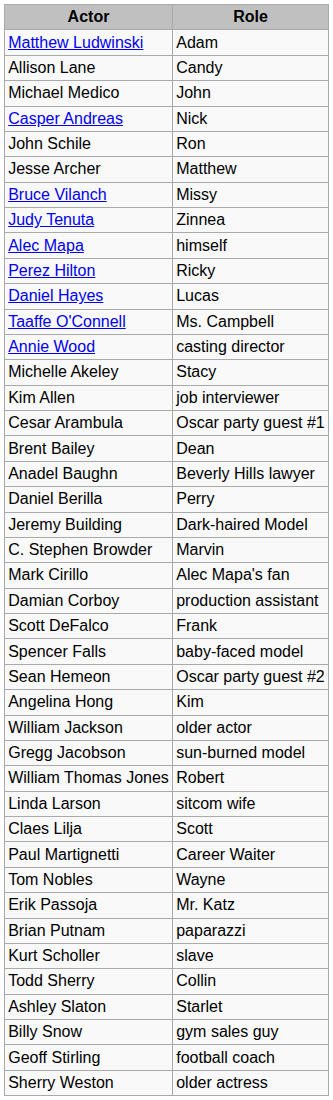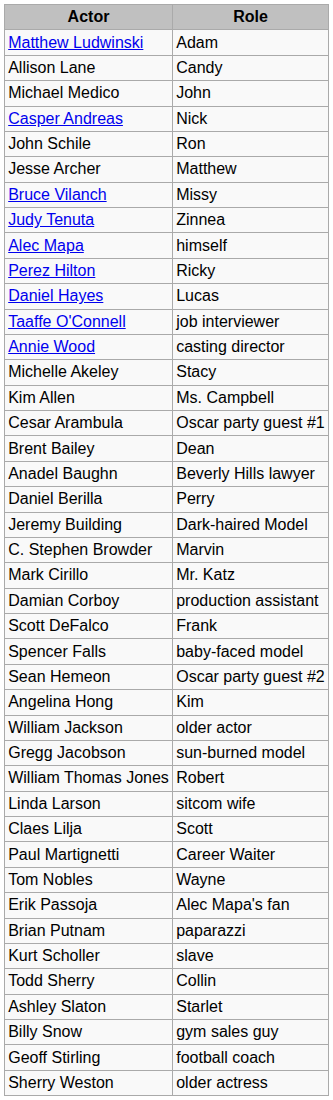Taaffe O'Connell | Role: Ms. Campbell -> job interviewer
Kim Allen | Role: job interviewer -> Ms. Campbell
Mark Cirillo | Role: Alec Mapa's fan -> Mr. Katz
Erik Passoja | Role: Mr. Katz -> Alec Mapa's fan
